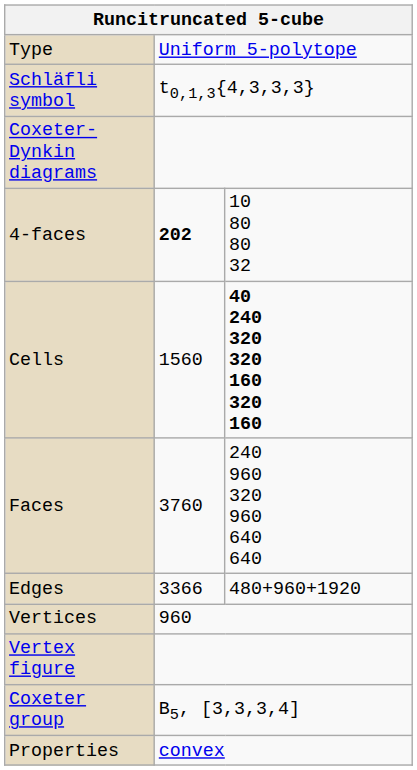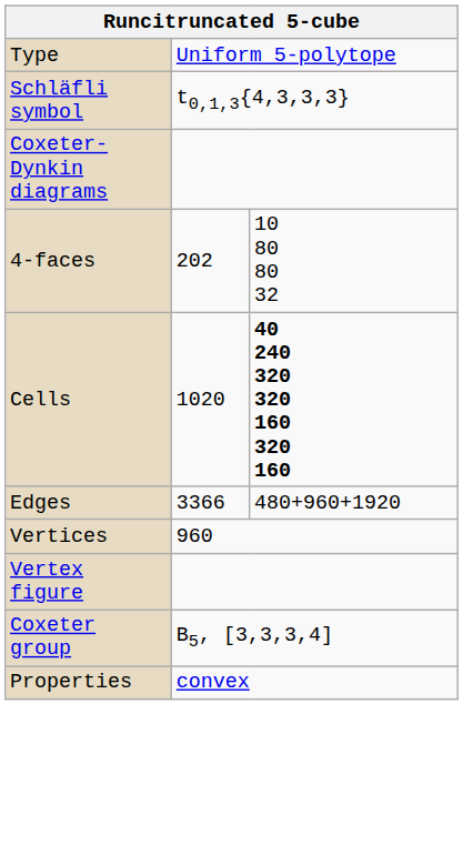4-faces | column 2: bold -> normal
Cells | column 2: 1560 -> 1020
- row: Faces | 3760 | 240 960 320 960 640 640
